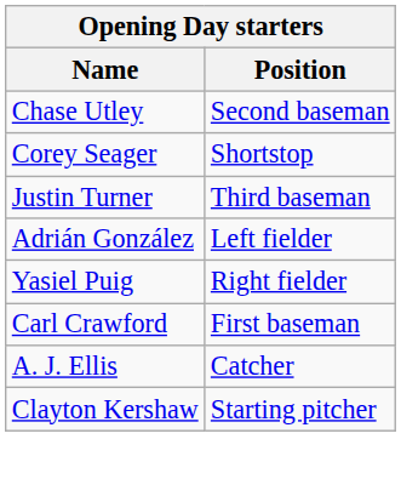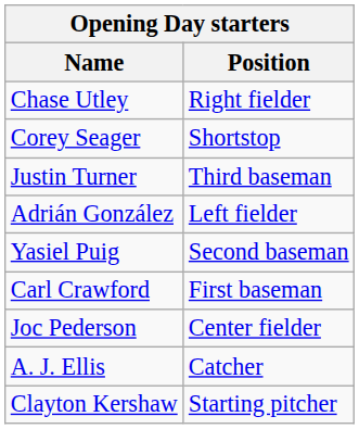Chase Utley | Position: Second baseman -> Right fielder
Yasiel Puig | Position: Right fielder -> Second baseman
+ row: Joc Pederson | Center fielder
